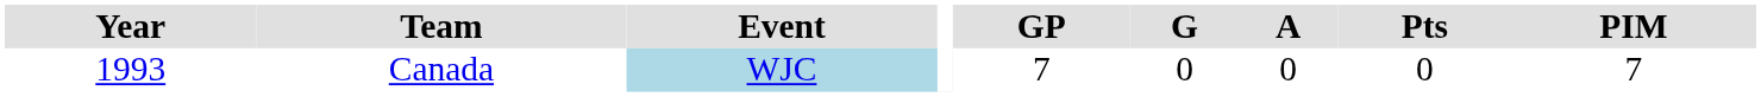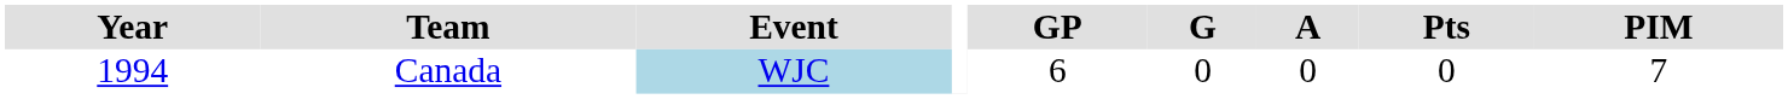Canada | Year: 1993 -> 1994
Canada | GP: 7 -> 6
